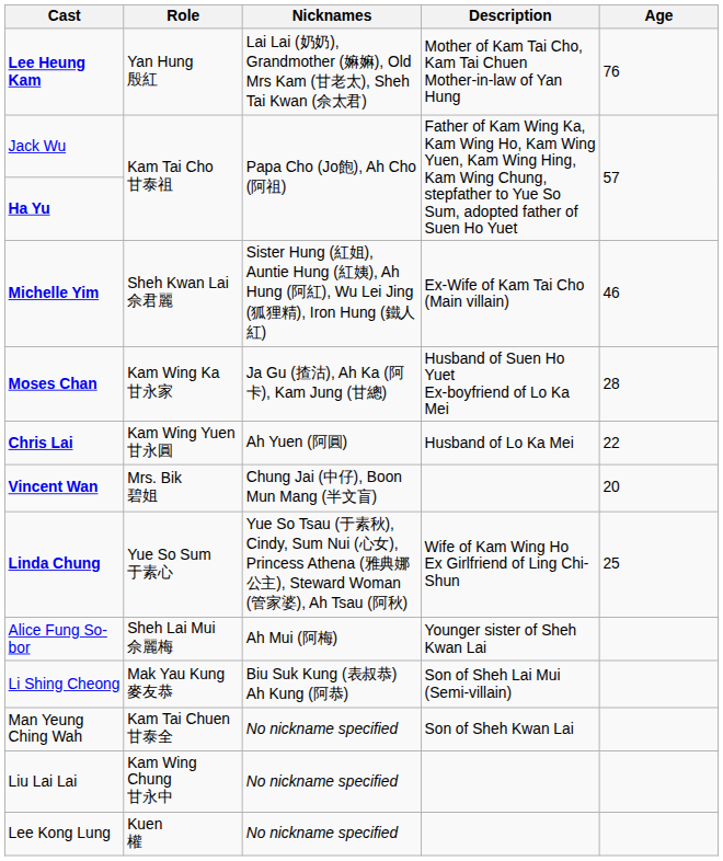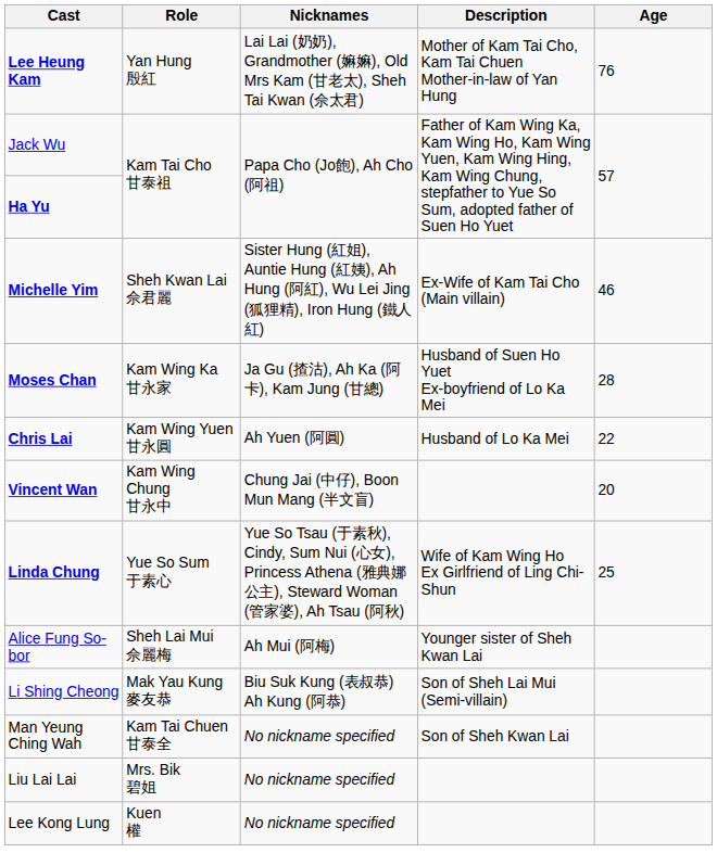Vincent Wan | Role: Mrs. Bik 碧姐 -> Kam Wing Chung 甘永中
Liu Lai Lai | Role: Kam Wing Chung 甘永中 -> Mrs. Bik 碧姐
